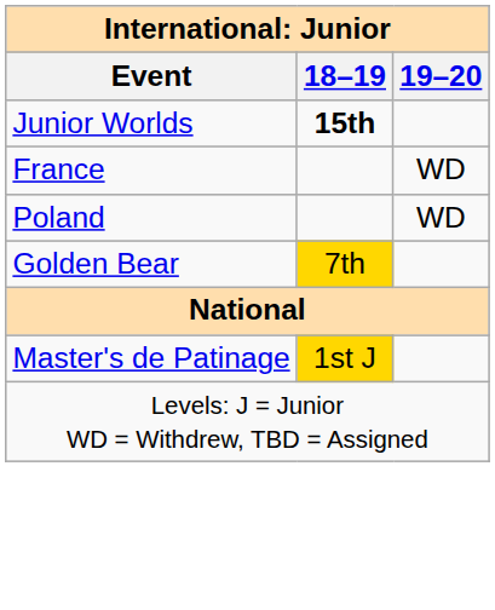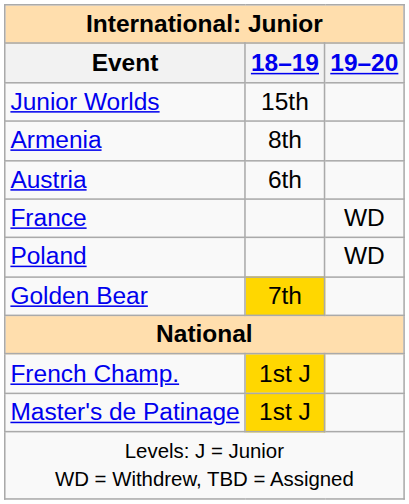Junior Worlds | 18–19: bold -> normal
+ row: Armenia | 8th
+ row: Austria | 6th
+ row: French Champ. | 1st J
